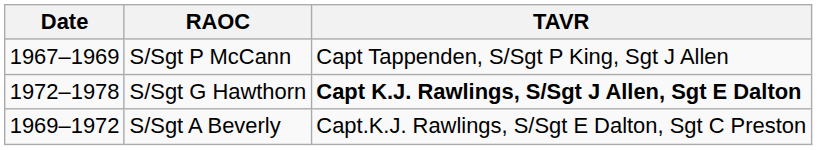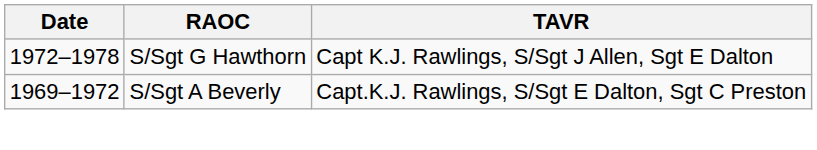- row: 1967–1969 | S/Sgt P McCann | Capt Tappenden, S/Sgt P King, Sgt J Allen
S/Sgt G Hawthorn | TAVR: bold -> normal
